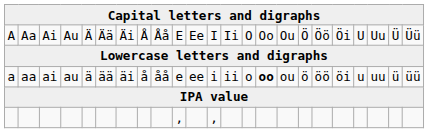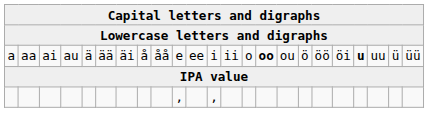- row: A | Aa | Ai | Au | Ä | Ää | Äi | Å | Åå | E | Ee | I | Ii | O | Oo | Ou | Ö | Öö | Öi | U | Uu | Ü | Üü
aa | column 20: normal -> bold
